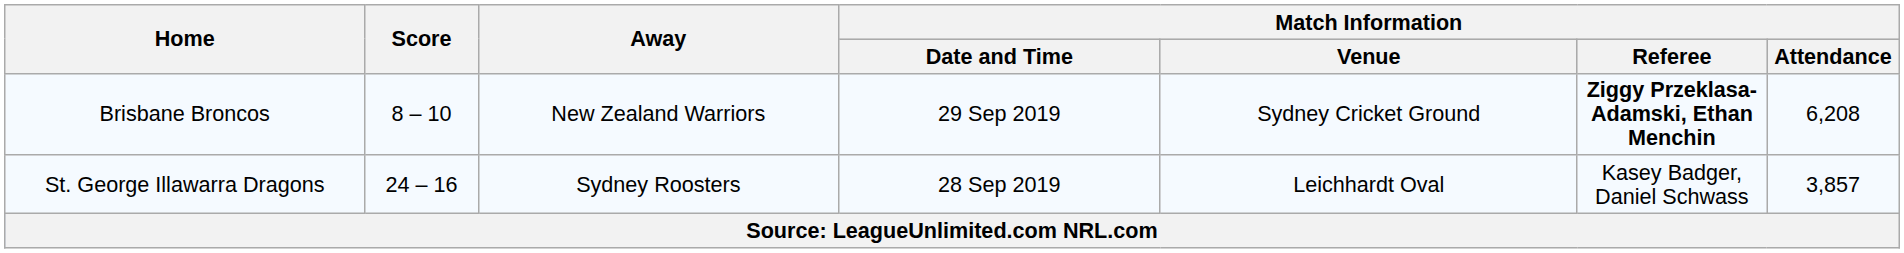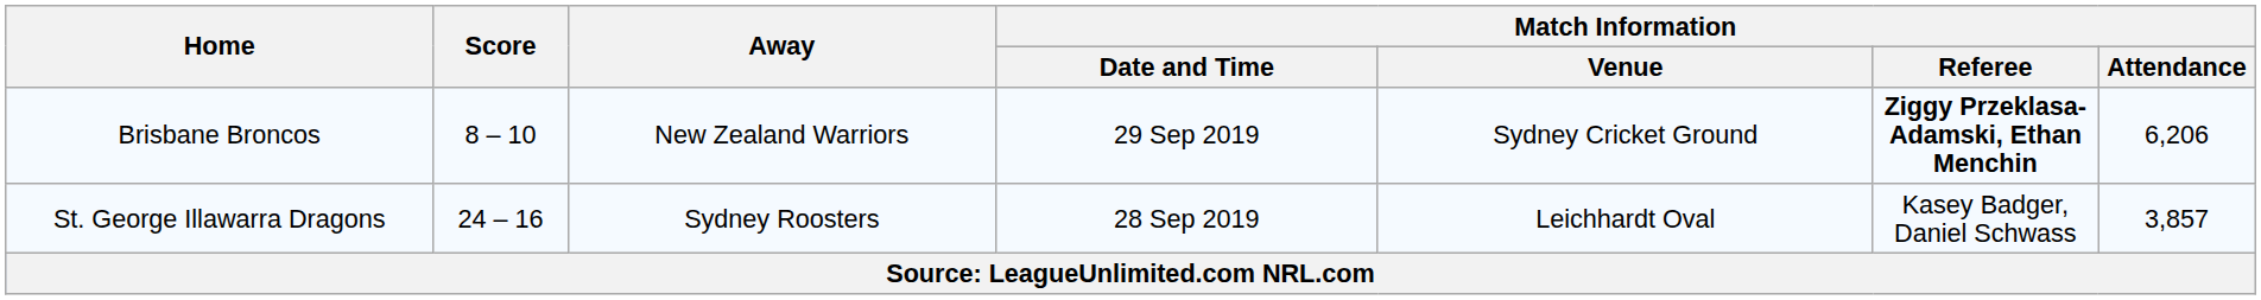Brisbane Broncos | Match Information / Attendance: 6,208 -> 6,206
